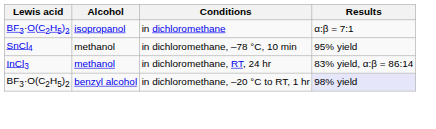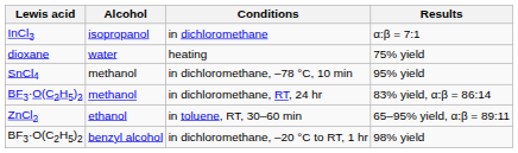in dichloromethane | Lewis acid: BF3·O(C2H5)2 -> InCl3
+ row: dioxane | water | heating | 75% yield
in dichloromethane, RT, 24 hr | Lewis acid: InCl3 -> BF3·O(C2H5)2
+ row: ZnCl2 | ethanol | in toluene, RT, 30–60 min | 65–95% yield, α:β = 89:11
in dichloromethane, –20 °C to RT, 1 hr | Results: lavender background -> no background
